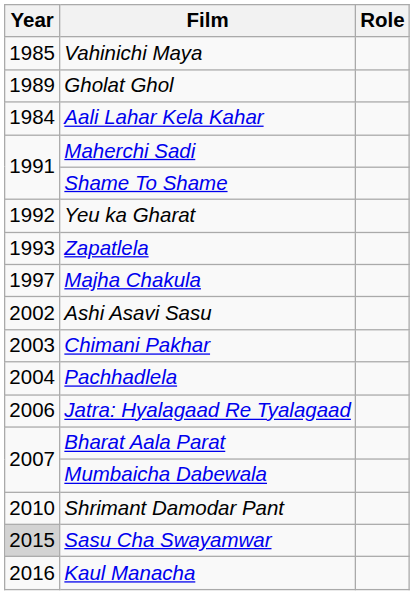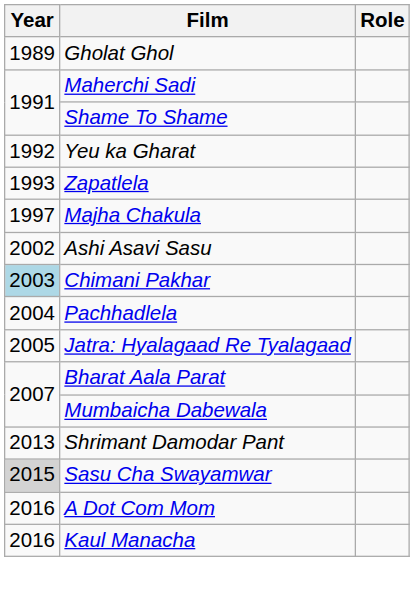- row: 1985 | Vahinichi Maya
- row: 1984 | Aali Lahar Kela Kahar
Chimani Pakhar | Year: no background -> lightblue background
Jatra: Hyalagaad Re Tyalagaad | Year: 2006 -> 2005
Shrimant Damodar Pant | Year: 2010 -> 2013
+ row: 2016 | A Dot Com Mom
